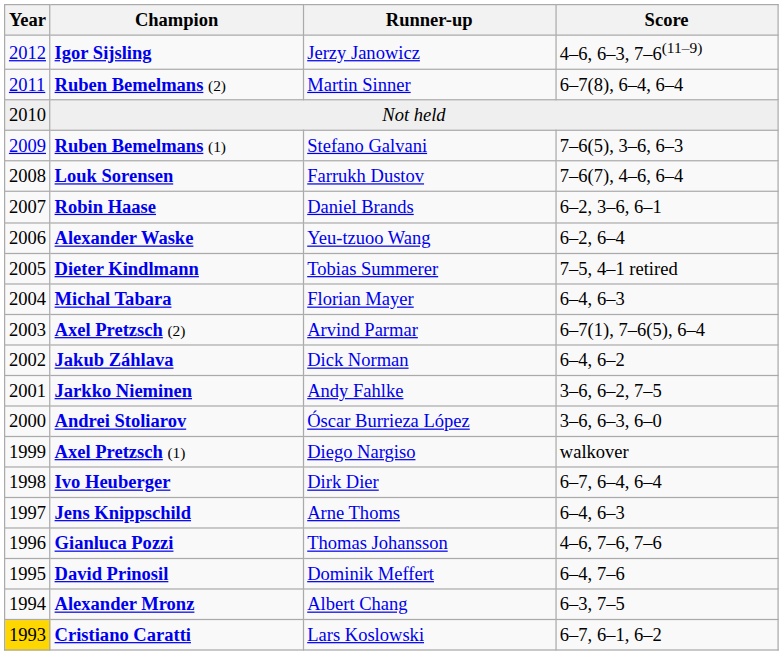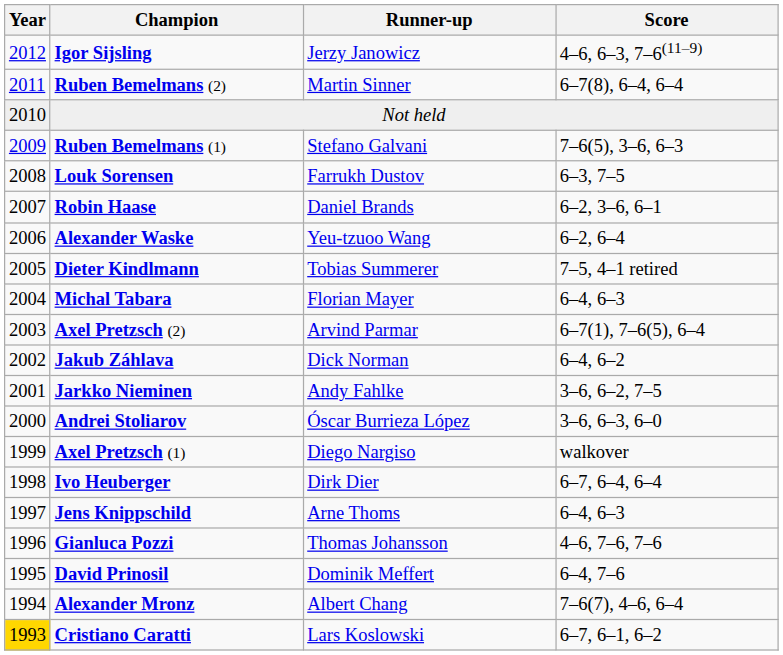Louk Sorensen | Score: 7–6(7), 4–6, 6–4 -> 6–3, 7–5
Alexander Mronz | Score: 6–3, 7–5 -> 7–6(7), 4–6, 6–4
